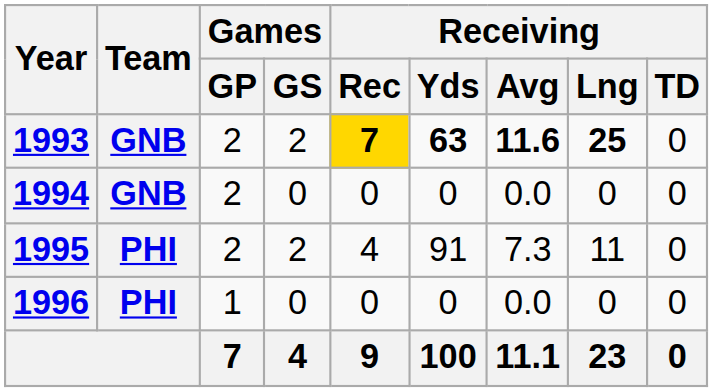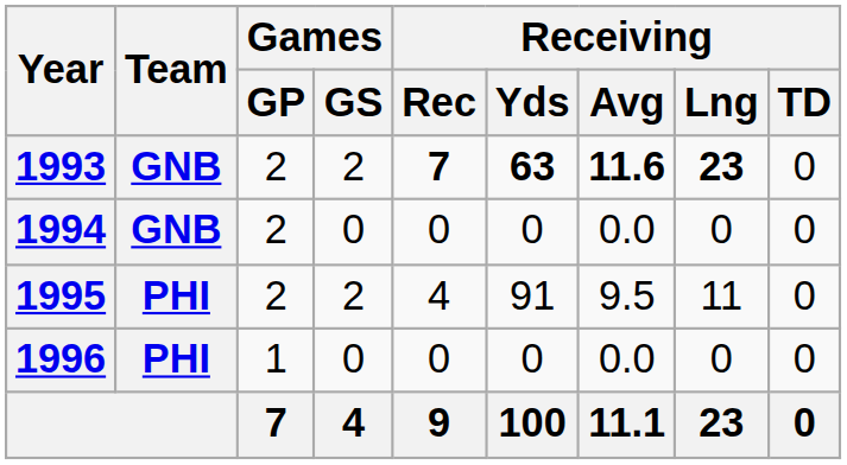1993 | Receiving / Rec: gold background -> no background
1993 | Receiving / Lng: 25 -> 23
1995 | Receiving / Avg: 7.3 -> 9.5
